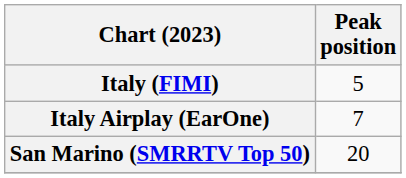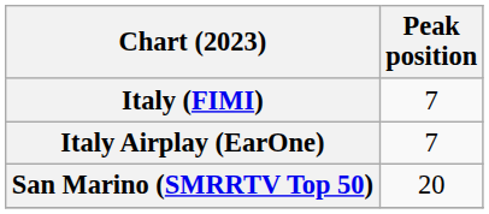Italy (FIMI) | Peak position: 5 -> 7
